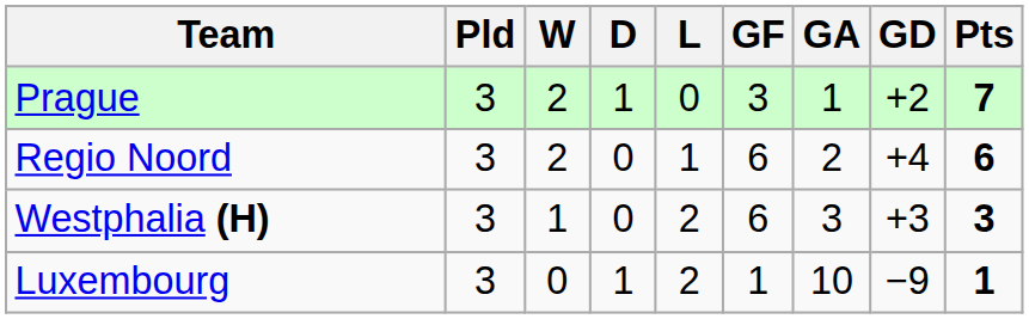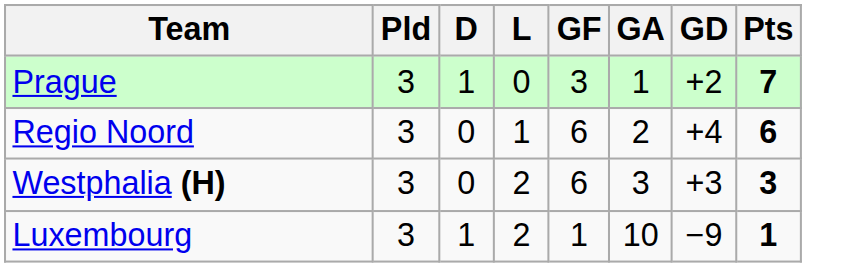- column: W | 2 | 2 | 1 | 0
